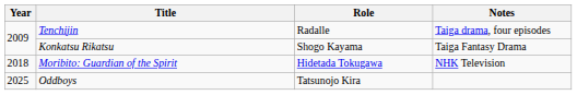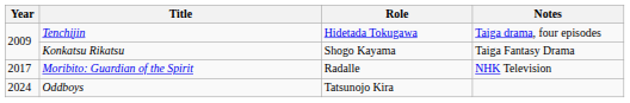Tenchijin | Role: Radalle -> Hidetada Tokugawa
Moribito: Guardian of the Spirit | Year: 2018 -> 2017
Moribito: Guardian of the Spirit | Role: Hidetada Tokugawa -> Radalle
Oddboys | Year: 2025 -> 2024
